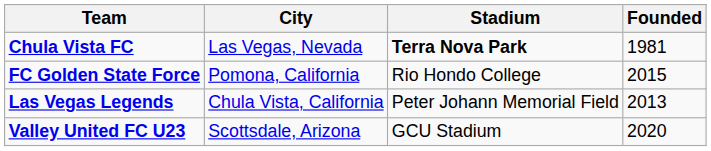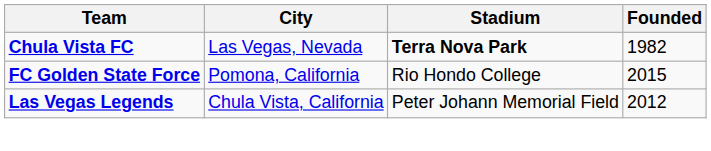Chula Vista FC | Founded: 1981 -> 1982
Las Vegas Legends | Founded: 2013 -> 2012
- row: Valley United FC U23 | Scottsdale, Arizona | GCU Stadium | 2020
